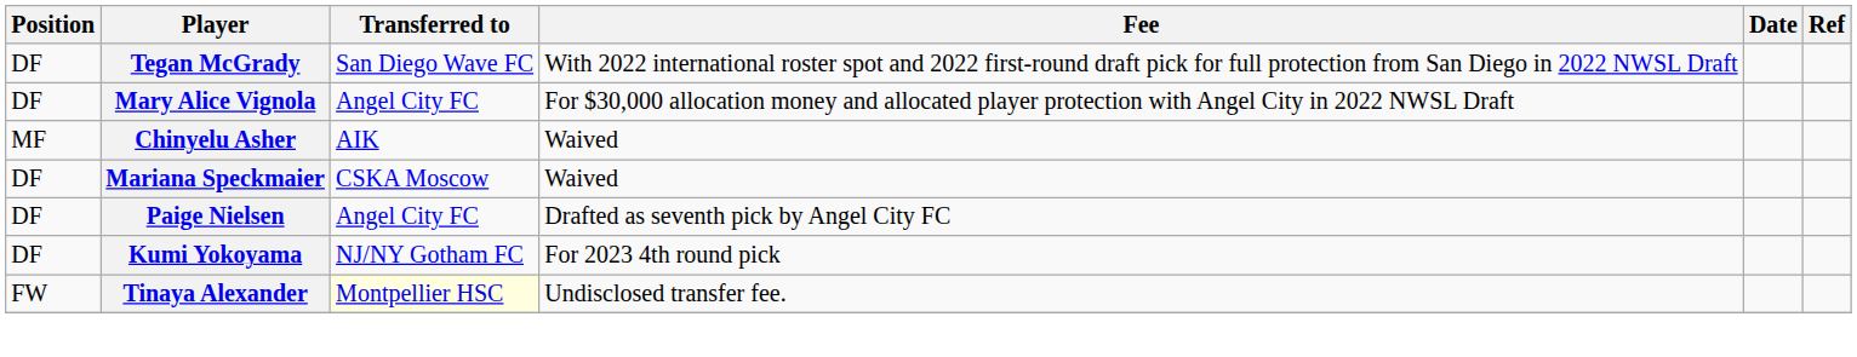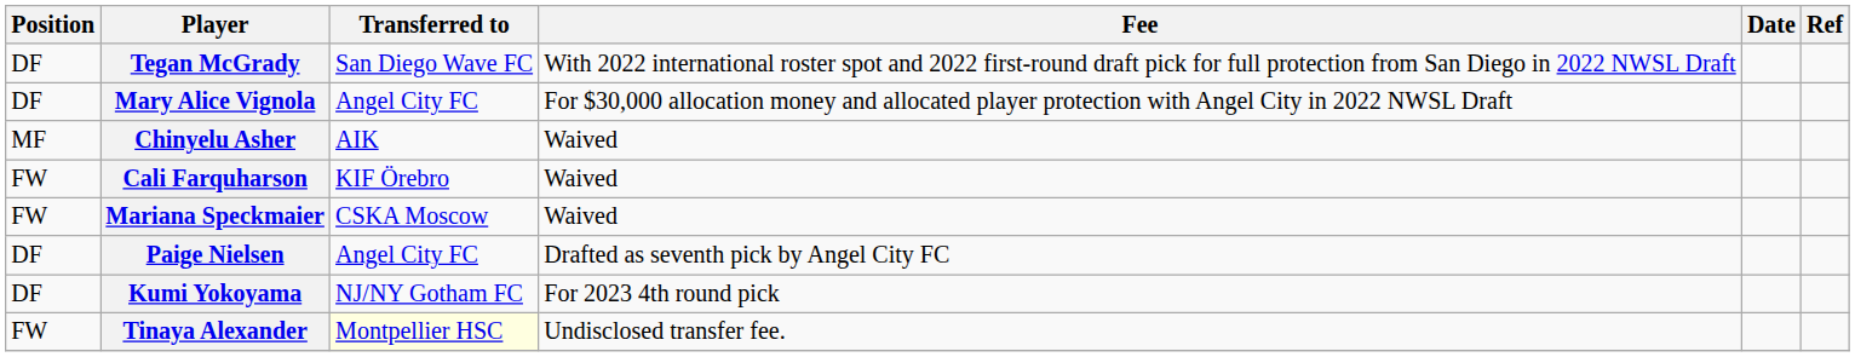+ row: FW | Cali Farquharson | KIF Örebro | Waived
Mariana Speckmaier | Position: DF -> FW
